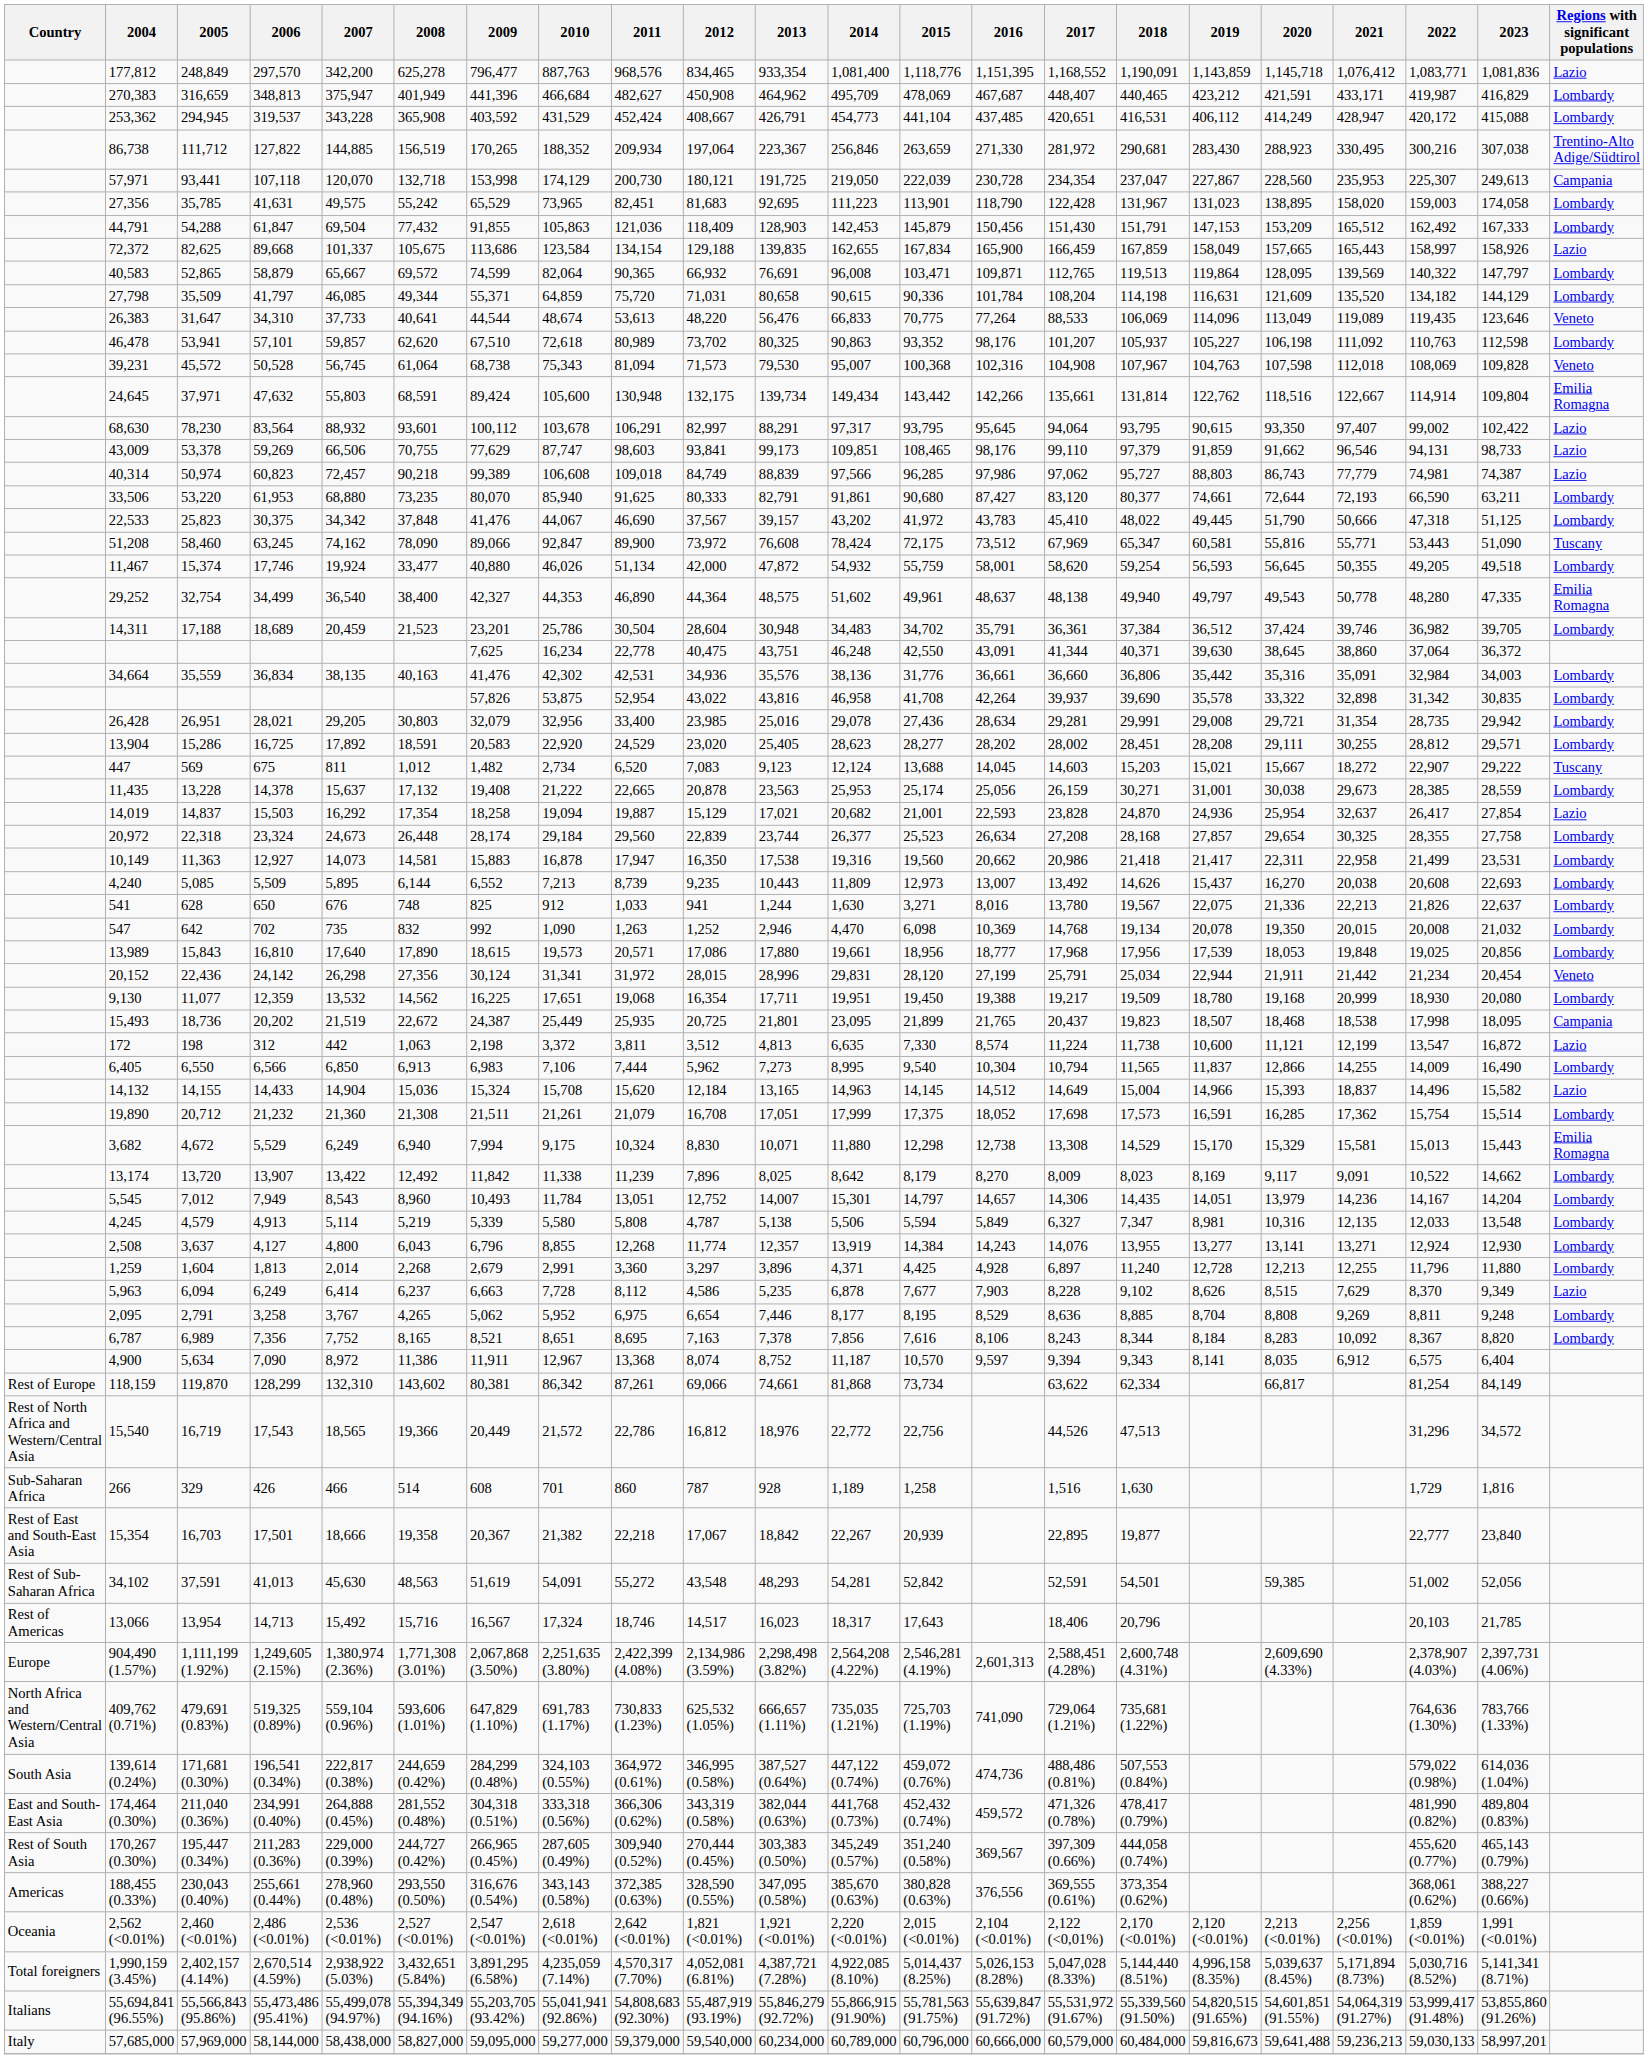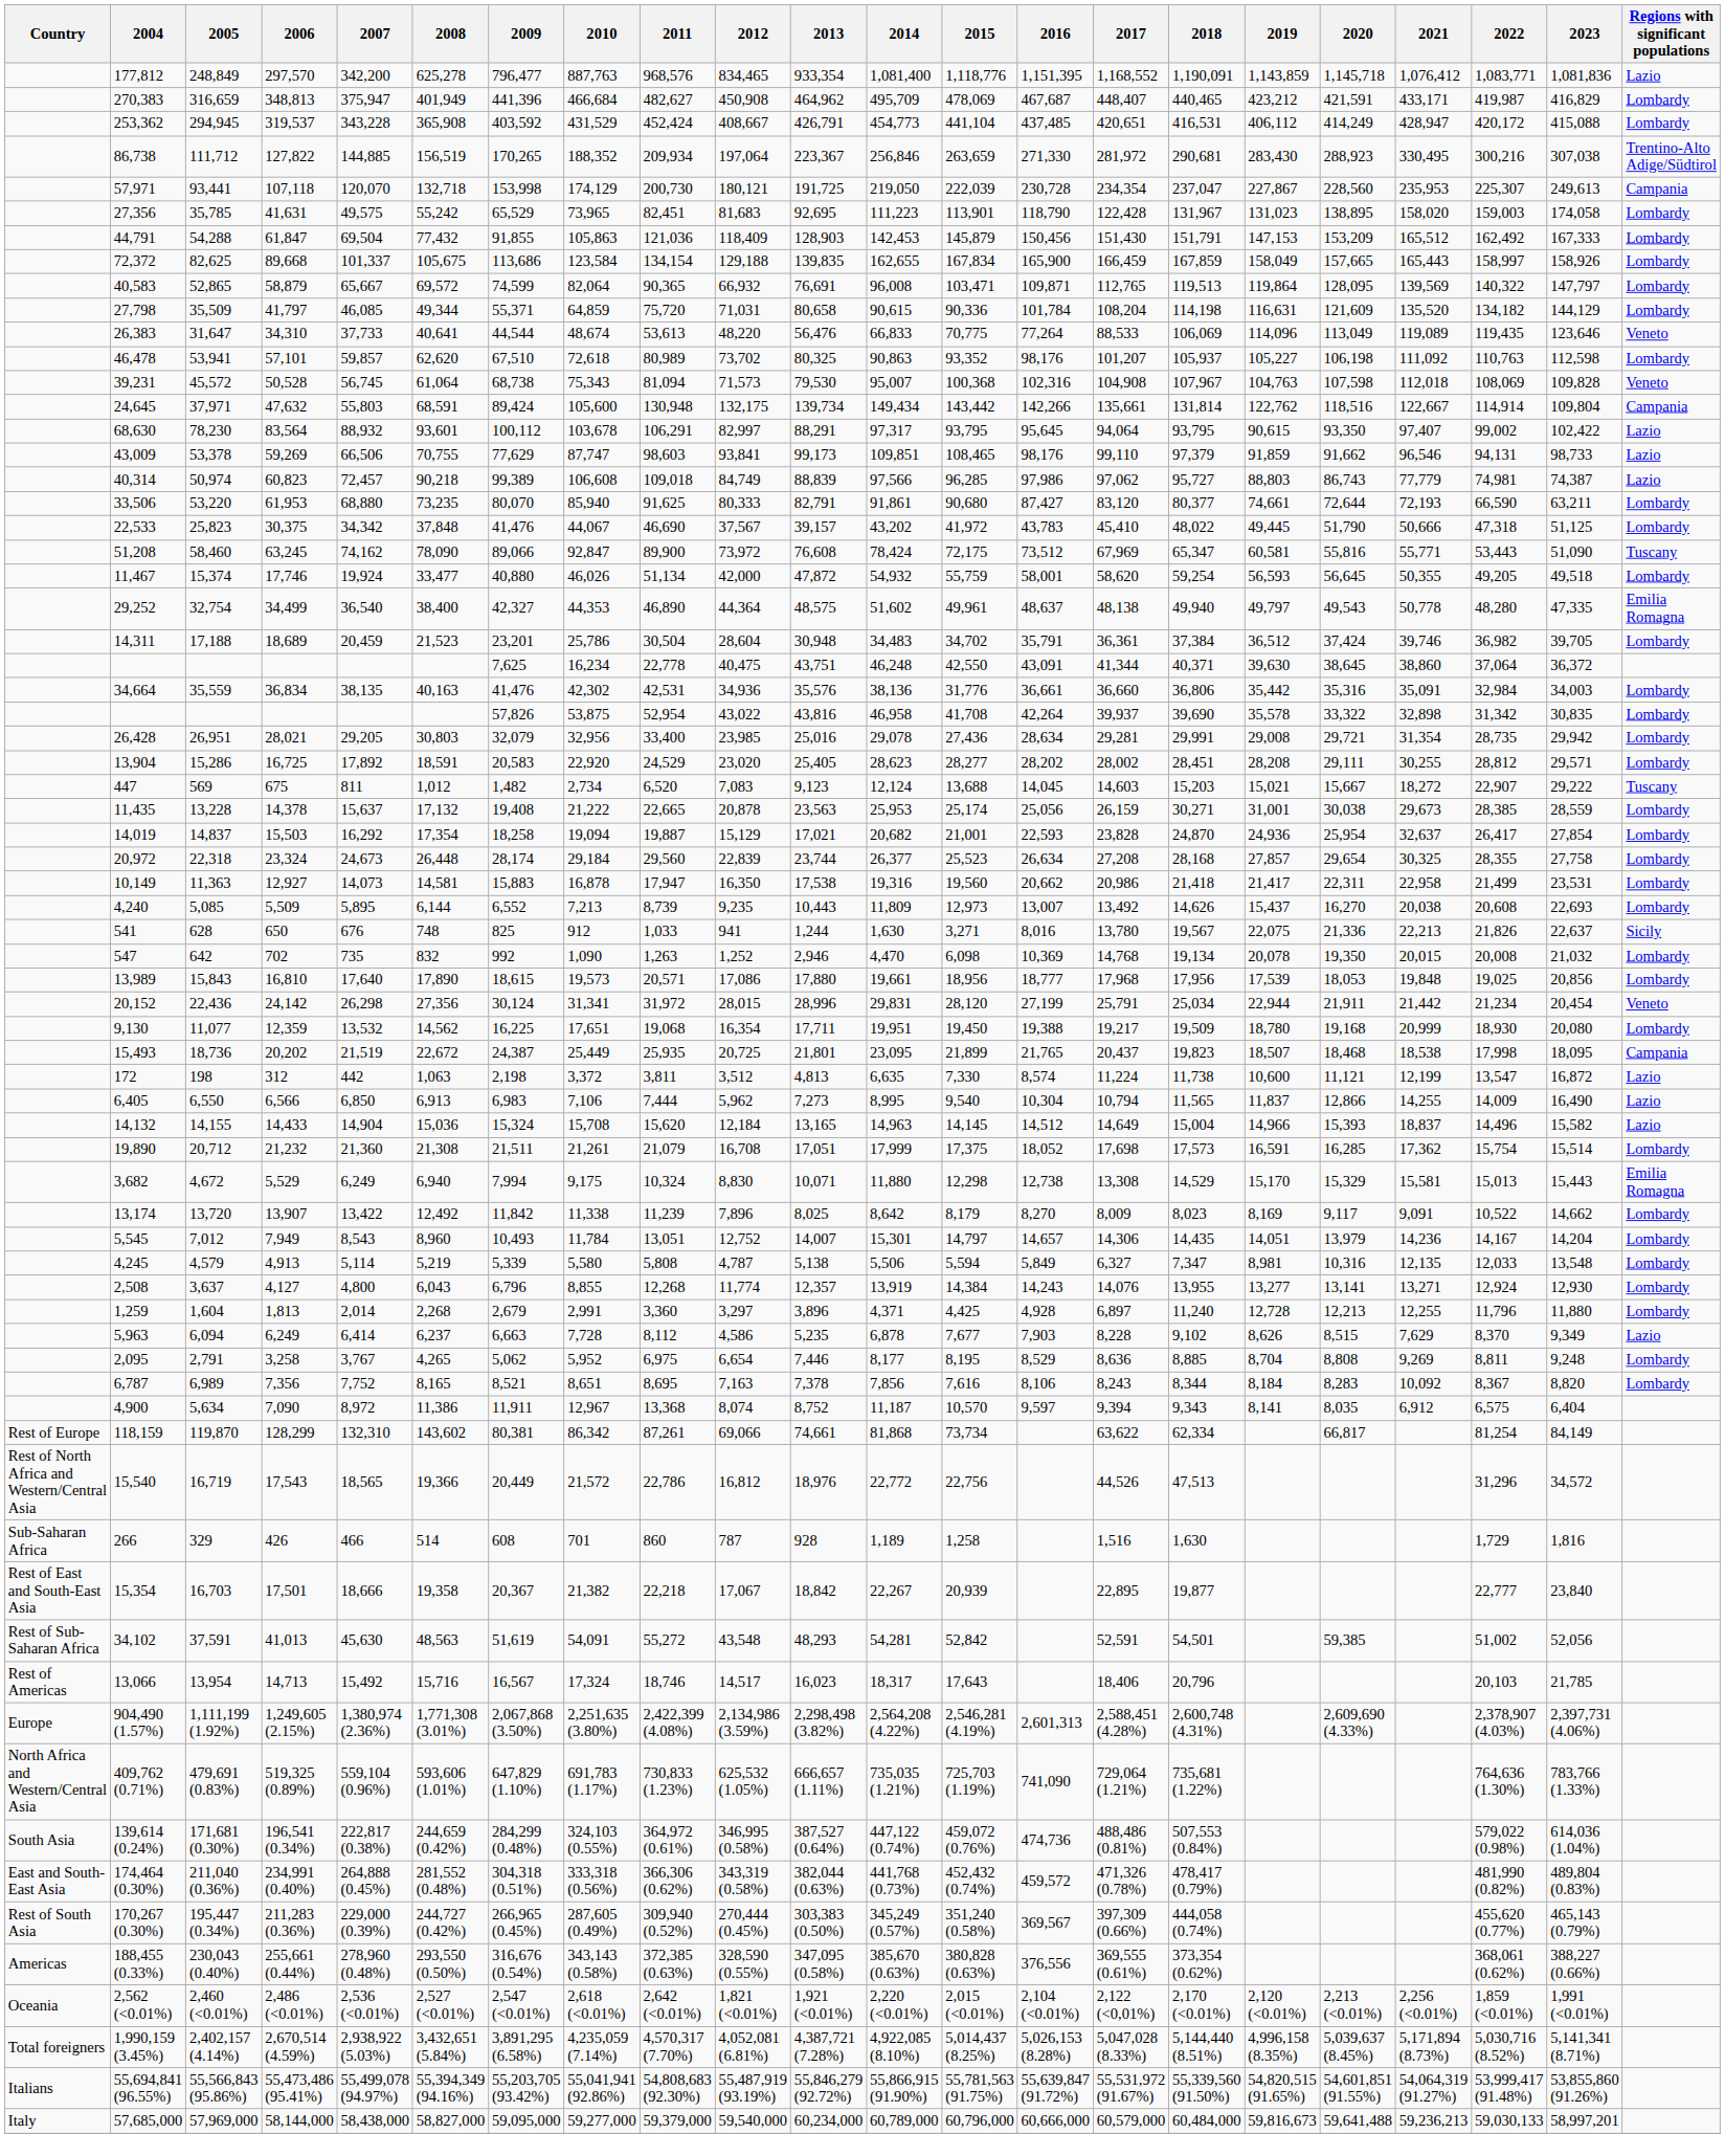72,372 | Regions with significant populations: Lazio -> Lombardy
24,645 | Regions with significant populations: Emilia Romagna -> Campania
14,019 | Regions with significant populations: Lazio -> Lombardy
541 | Regions with significant populations: Lombardy -> Sicily
6,405 | Regions with significant populations: Lombardy -> Lazio
